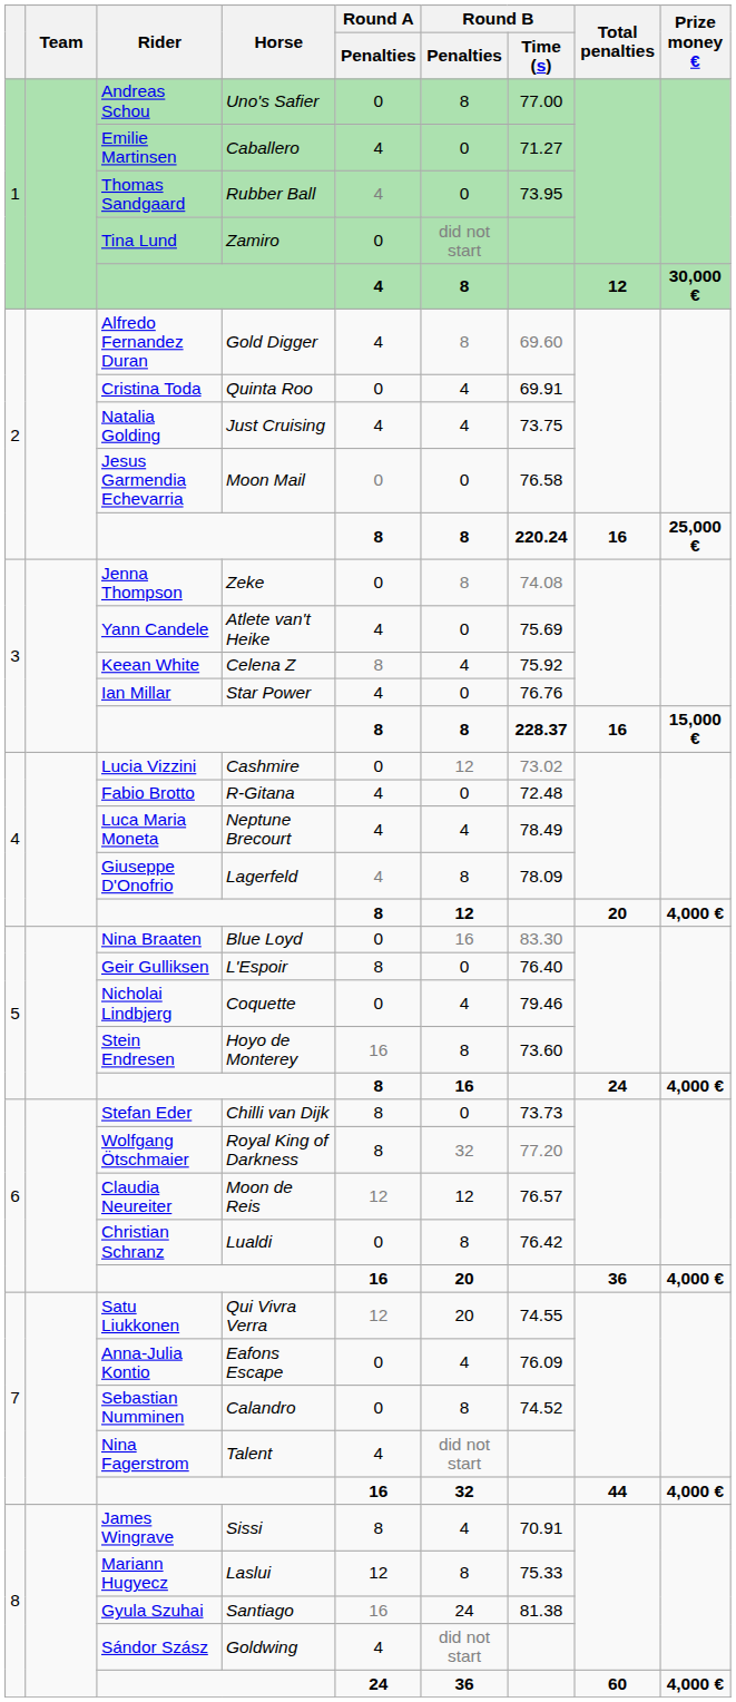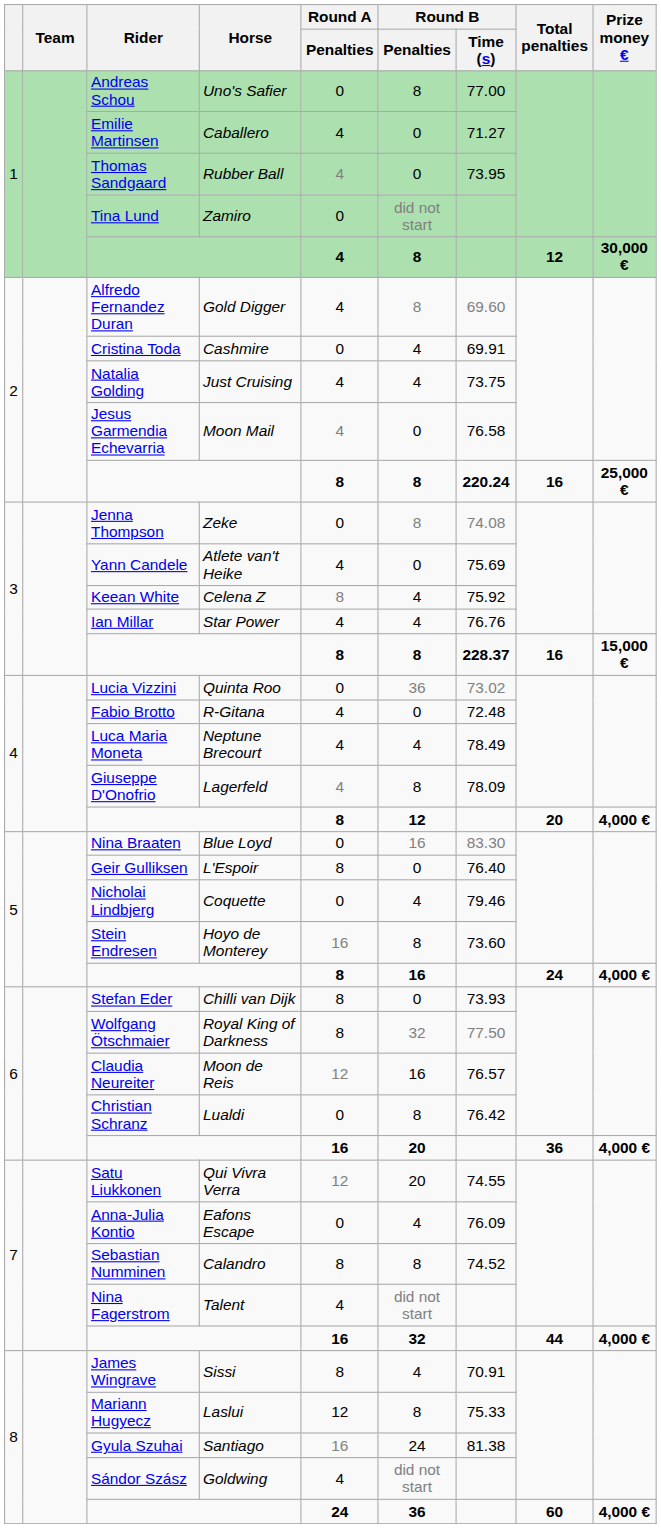Cristina Toda | Horse: Quinta Roo -> Cashmire
Jesus Garmendia Echevarria | Round A / Penalties: 0 -> 4
Ian Millar | Round B / Penalties: 0 -> 4
Lucia Vizzini | Horse: Cashmire -> Quinta Roo
Lucia Vizzini | Round B / Penalties: 12 -> 36
Stefan Eder | Round B / Time (s): 73.73 -> 73.93
Wolfgang Ötschmaier | Round B / Time (s): 77.20 -> 77.50
Claudia Neureiter | Round B / Penalties: 12 -> 16
Sebastian Numminen | Round A / Penalties: 0 -> 8
